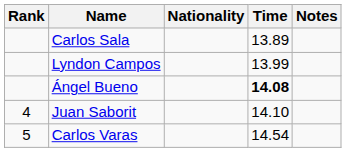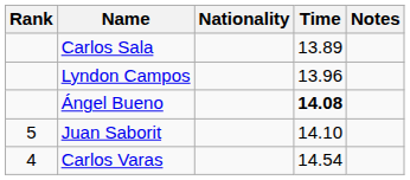Lyndon Campos | Time: 13.99 -> 13.96
Juan Saborit | Rank: 4 -> 5
Carlos Varas | Rank: 5 -> 4
